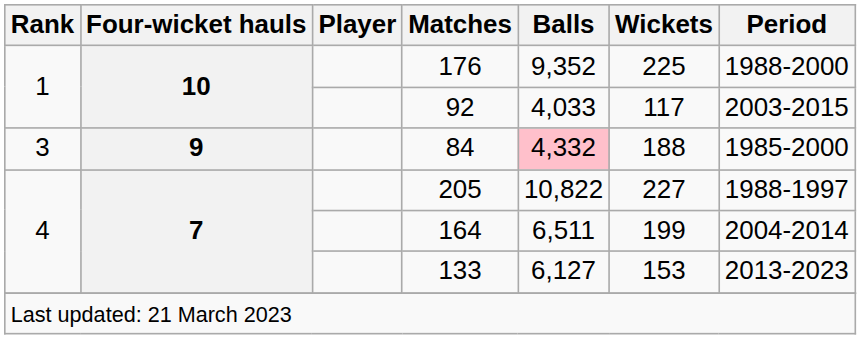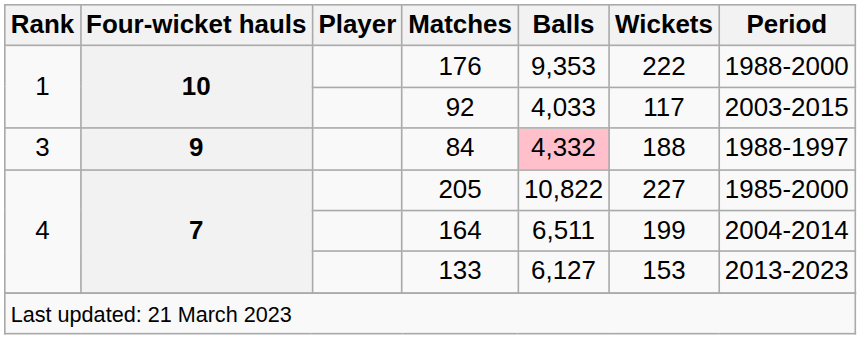176 | Balls: 9,352 -> 9,353
176 | Wickets: 225 -> 222
84 | Period: 1985-2000 -> 1988-1997
205 | Period: 1988-1997 -> 1985-2000
